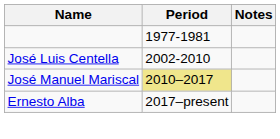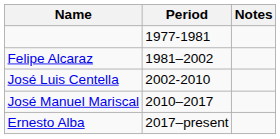+ row: Felipe Alcaraz | 1981–2002
José Manuel Mariscal | Period: khaki background -> no background
